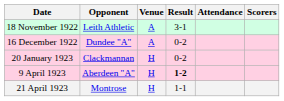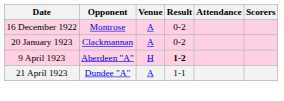- row: 18 November 1922 | Leith Athletic | A | 3-1
16 December 1922 | Opponent: Dundee "A" -> Montrose
20 January 1923 | Venue: H -> A
21 April 1923 | Opponent: Montrose -> Dundee "A"
21 April 1923 | Venue: H -> A
